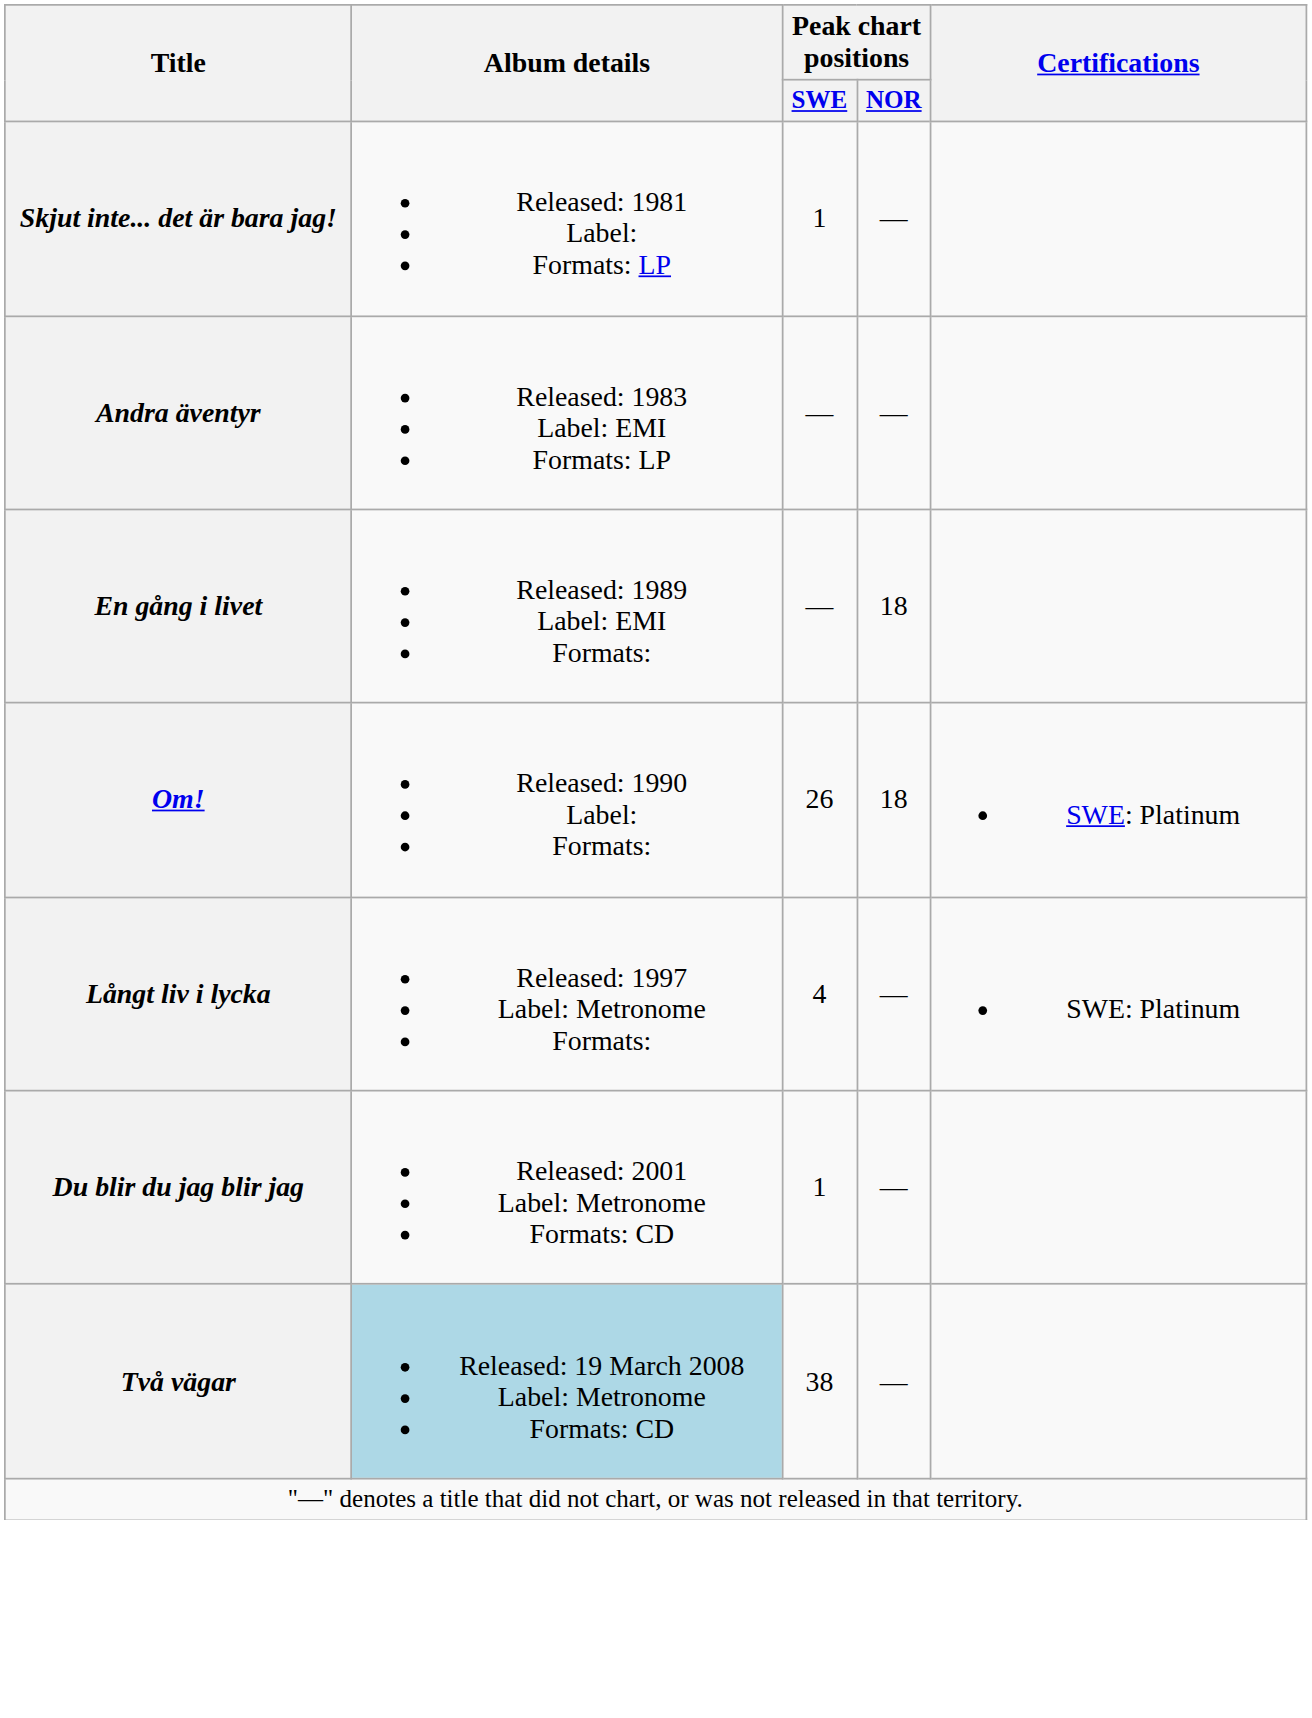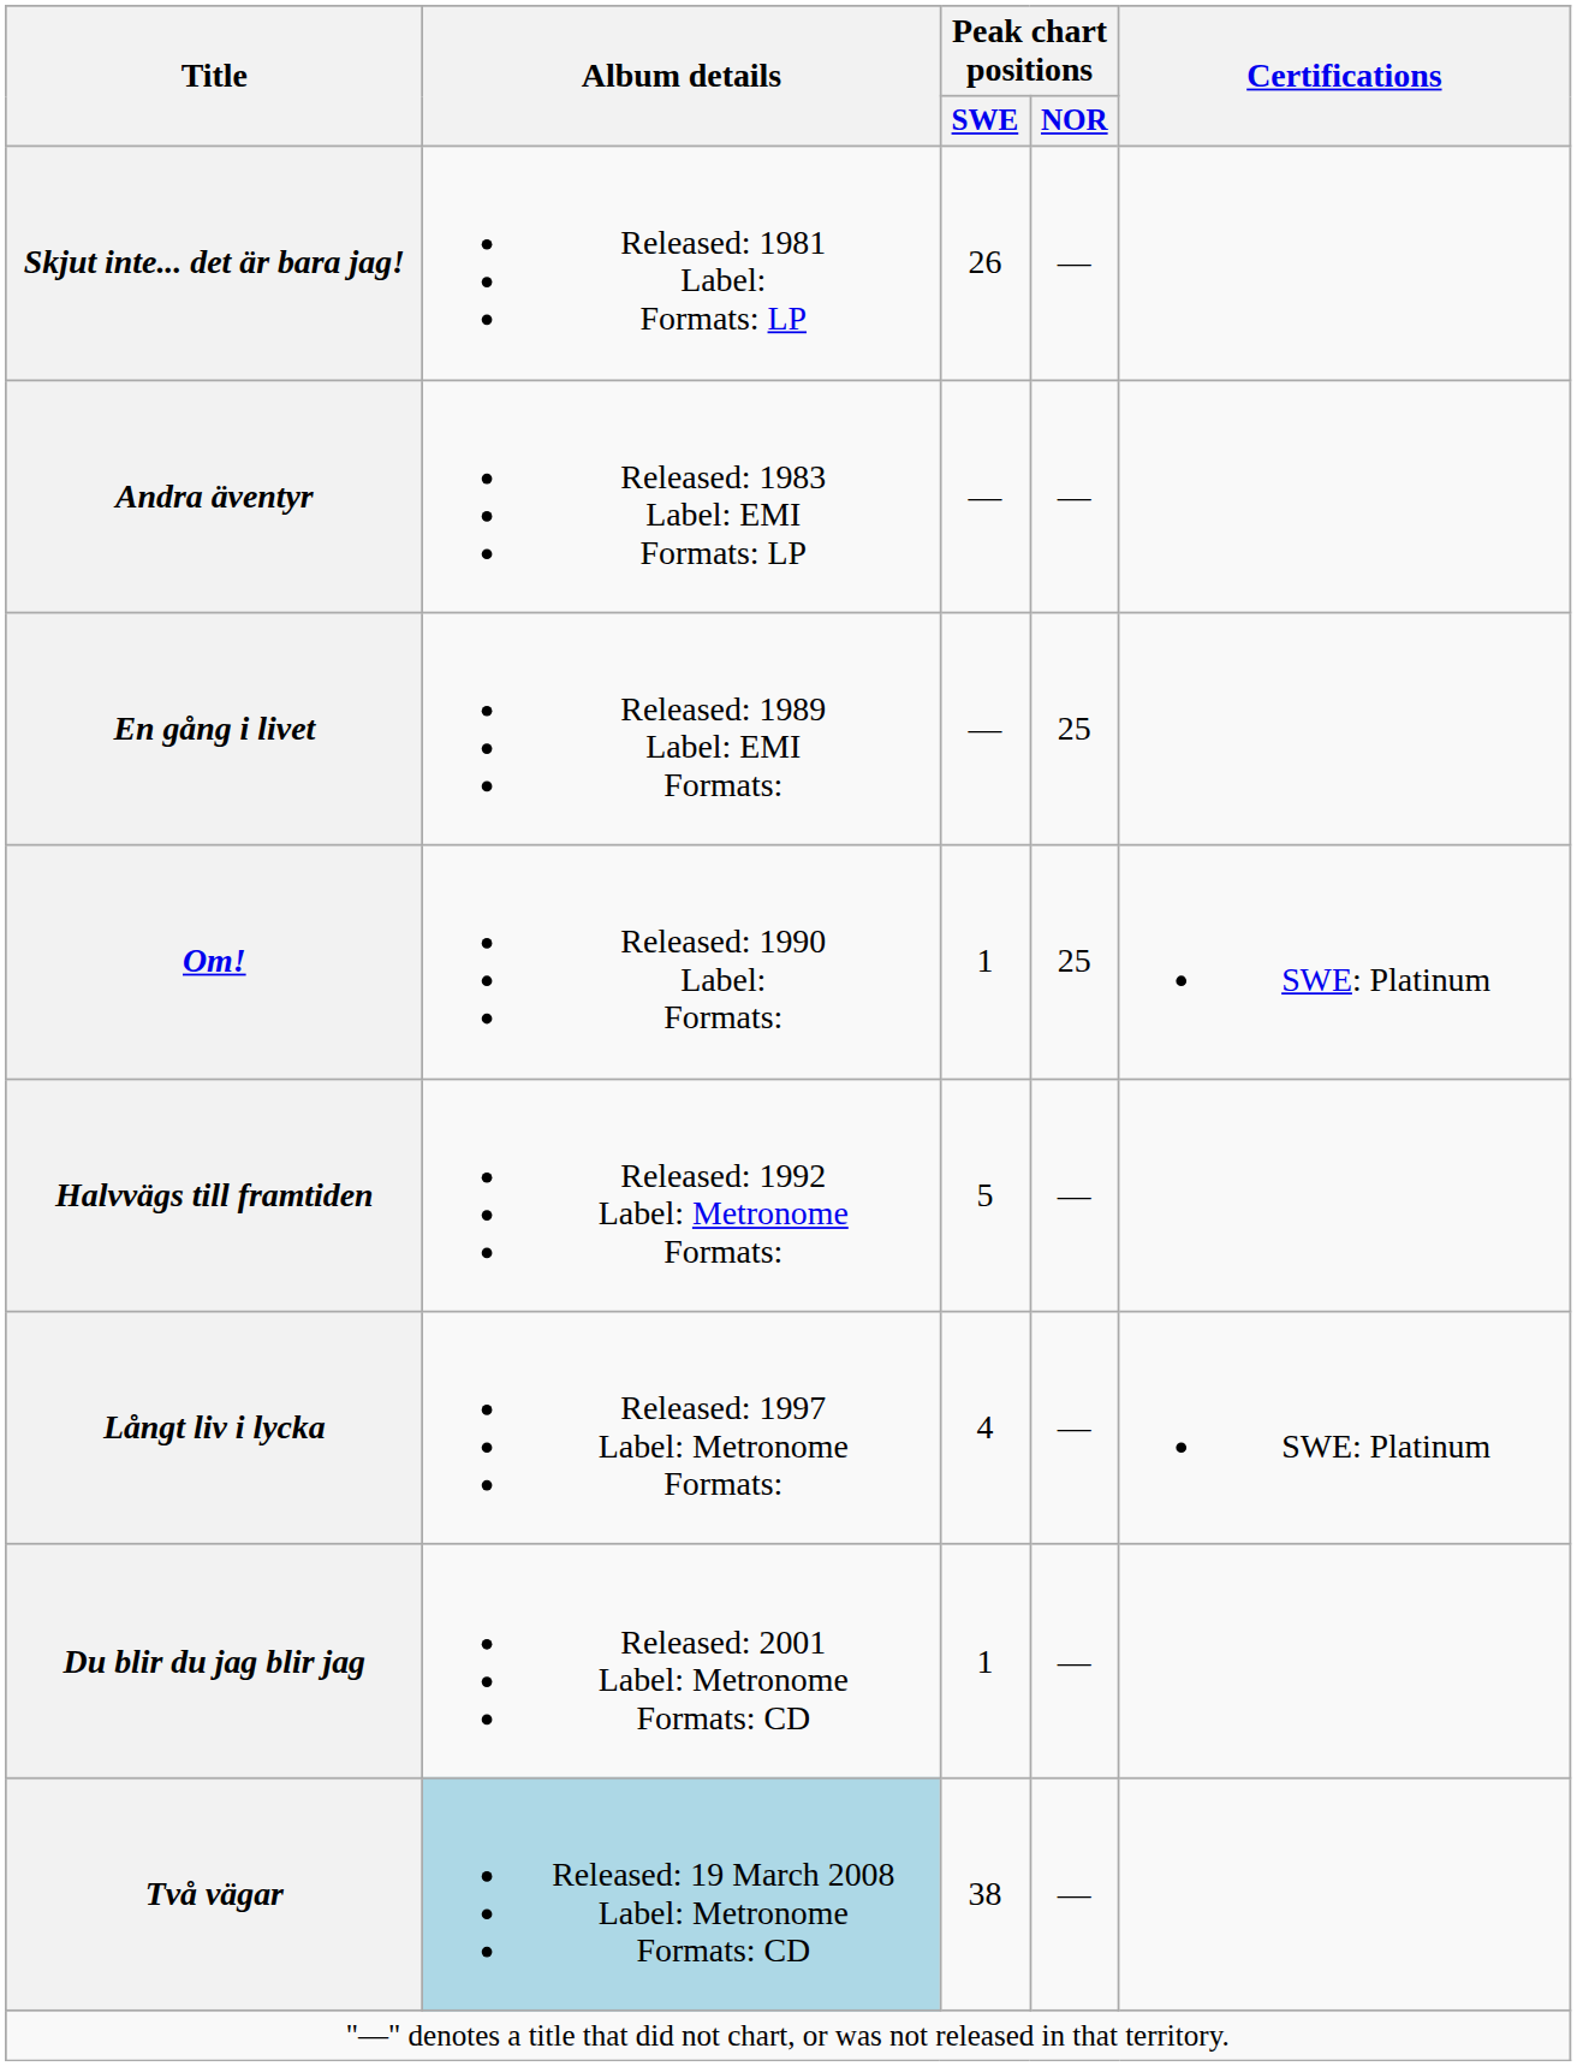Skjut inte... det är bara jag! | Peak chart positions / SWE: 1 -> 26
En gång i livet | Peak chart positions / NOR: 18 -> 25
Om! | Peak chart positions / SWE: 26 -> 1
Om! | Peak chart positions / NOR: 18 -> 25
+ row: Halvvägs till framtiden | Released: 1992 Label: Metronome Formats: | 5 | —
